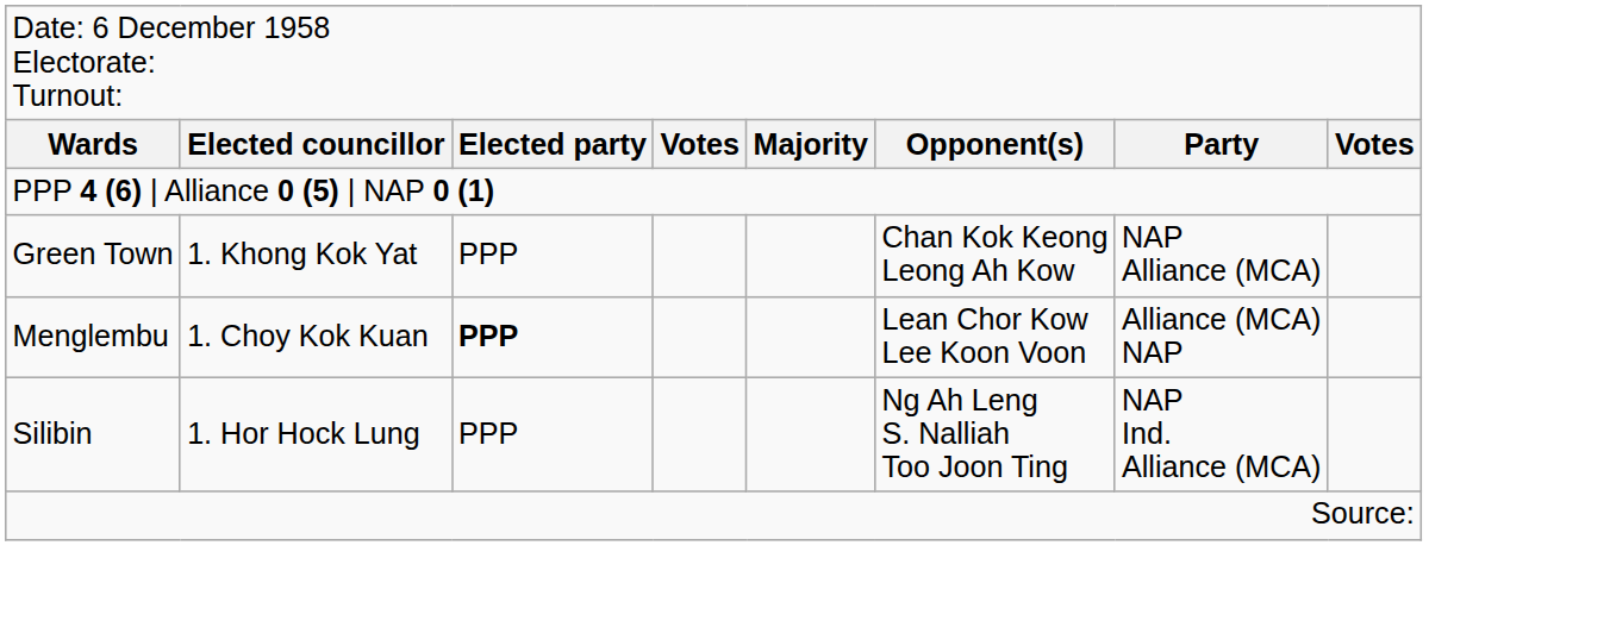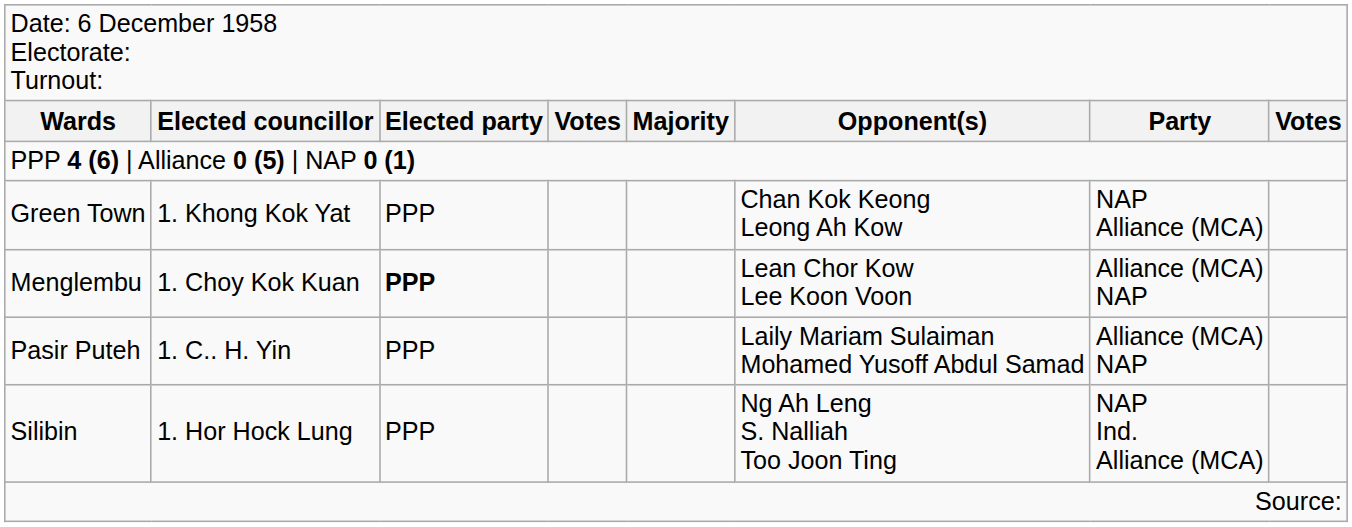+ row: Pasir Puteh | 1. C.. H. Yin | PPP | Laily Mariam Sulaiman Mohamed Yusoff Abdul Samad | Alliance (MCA) NAP
